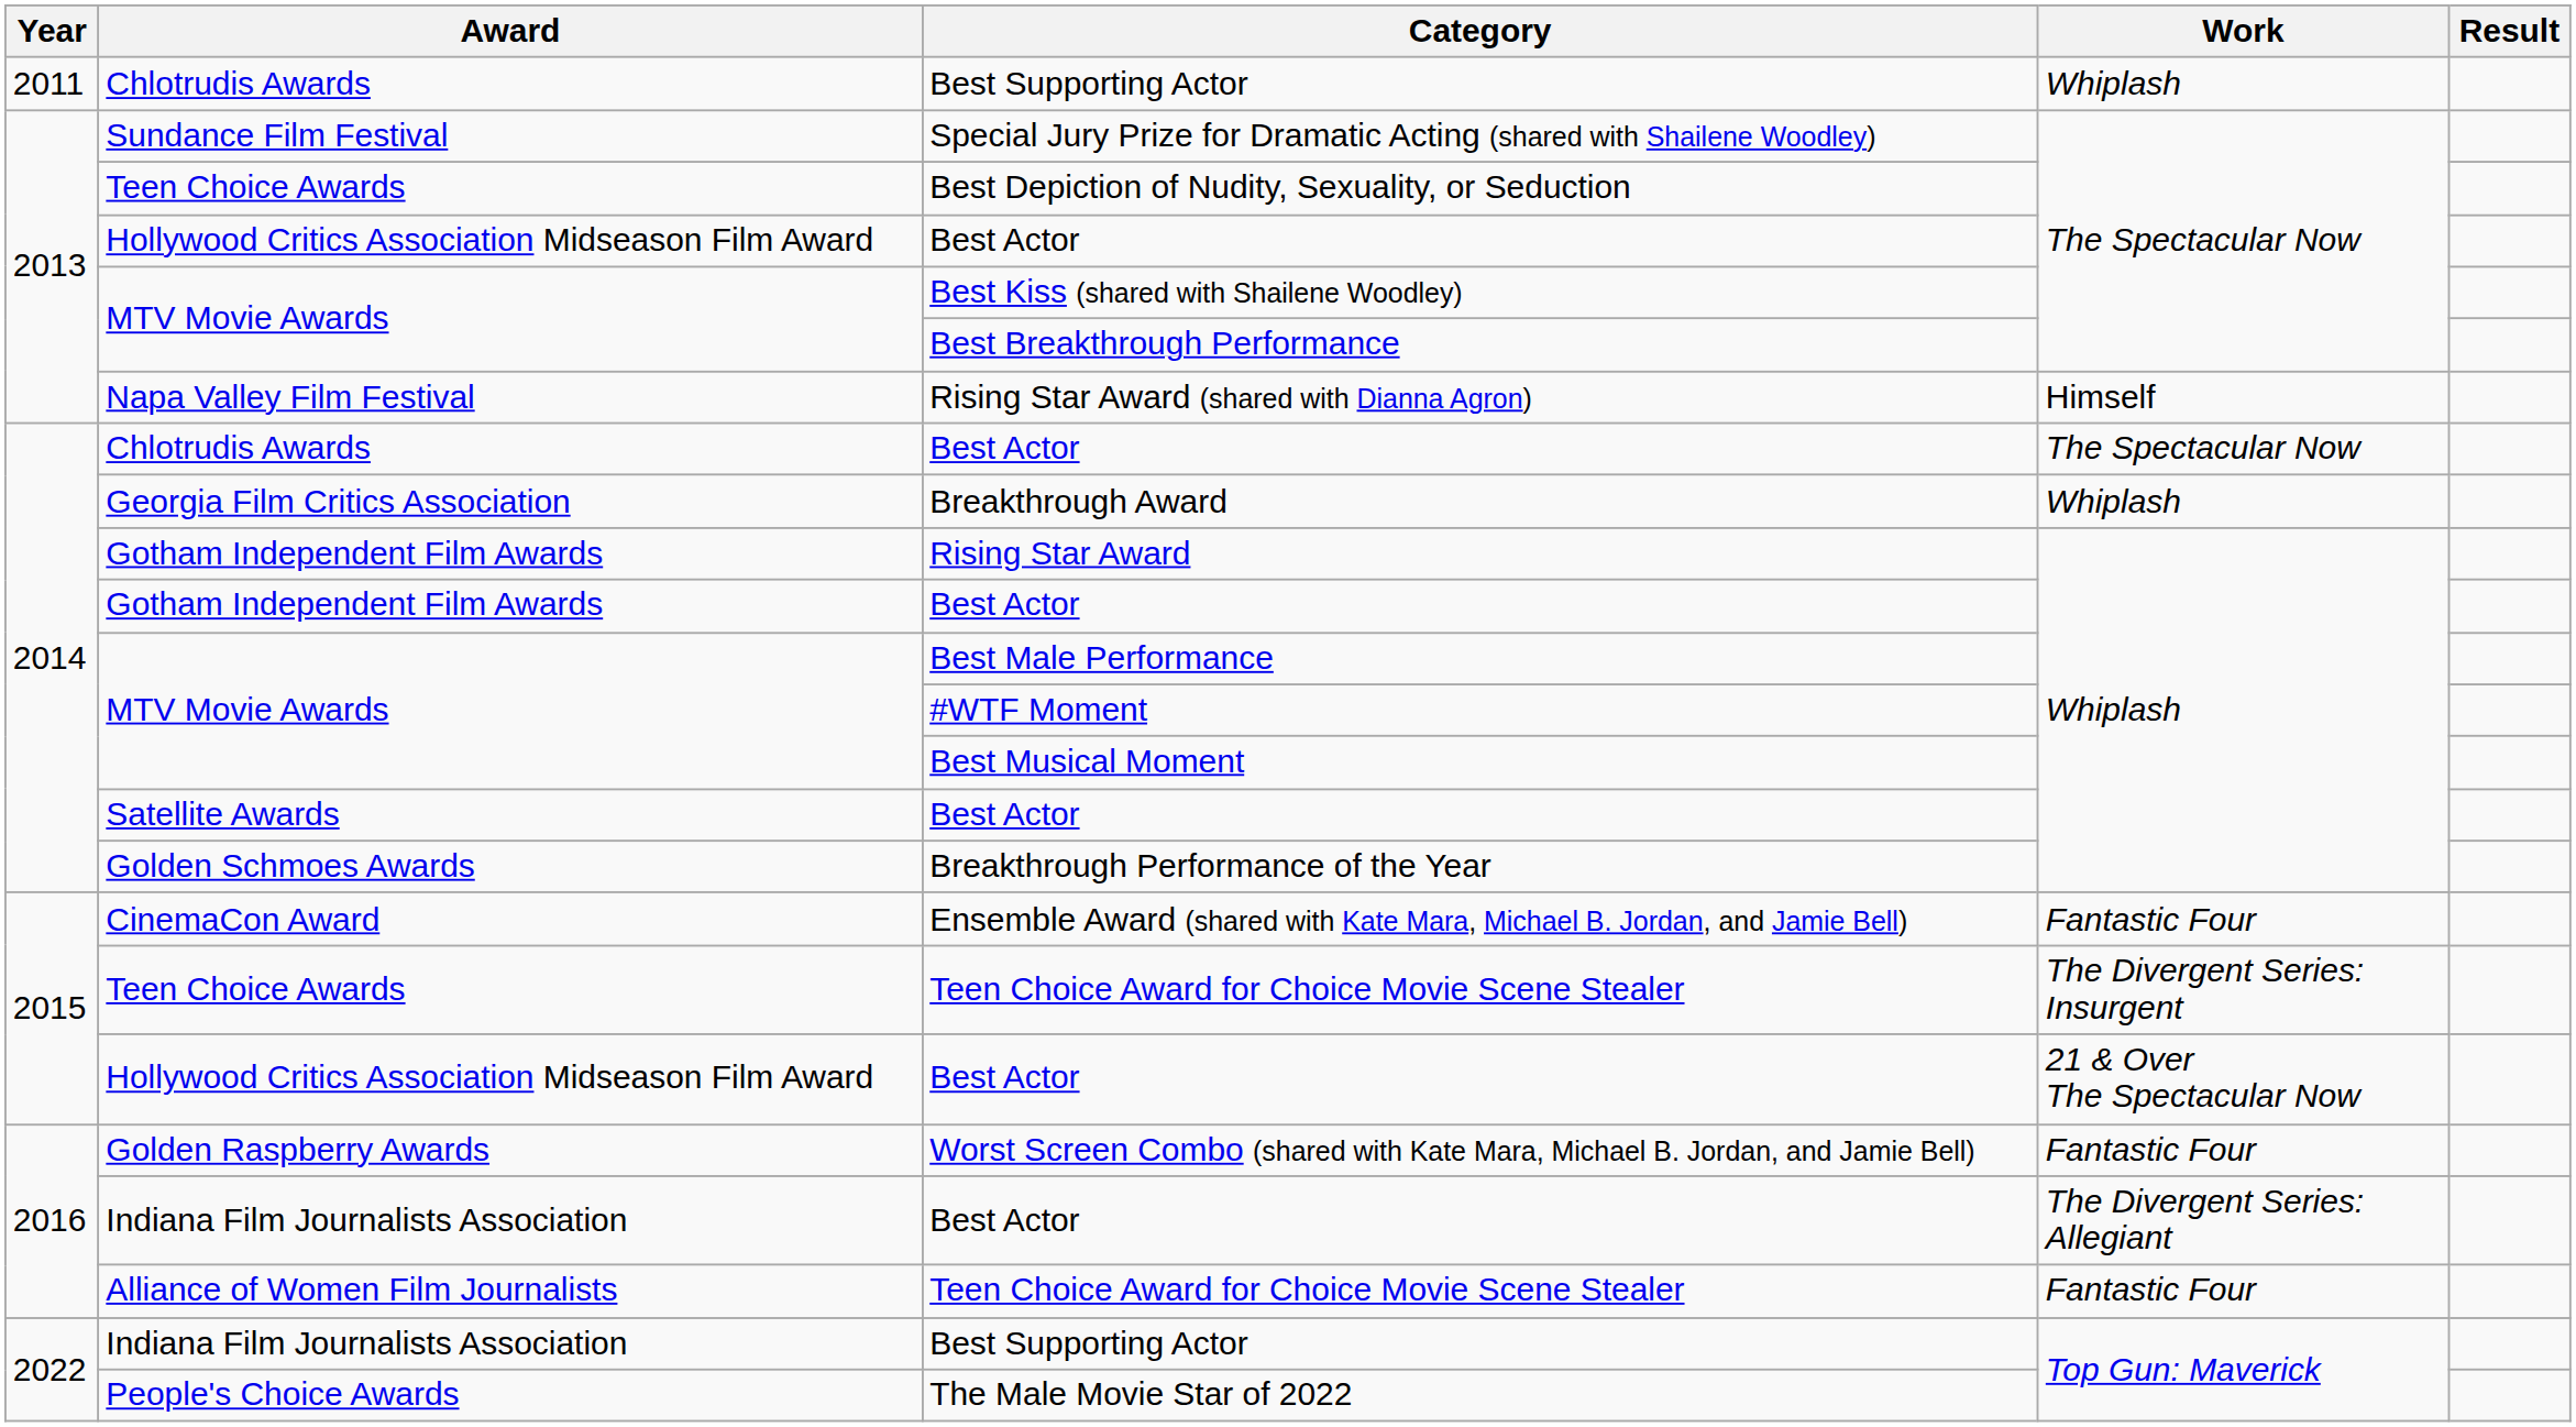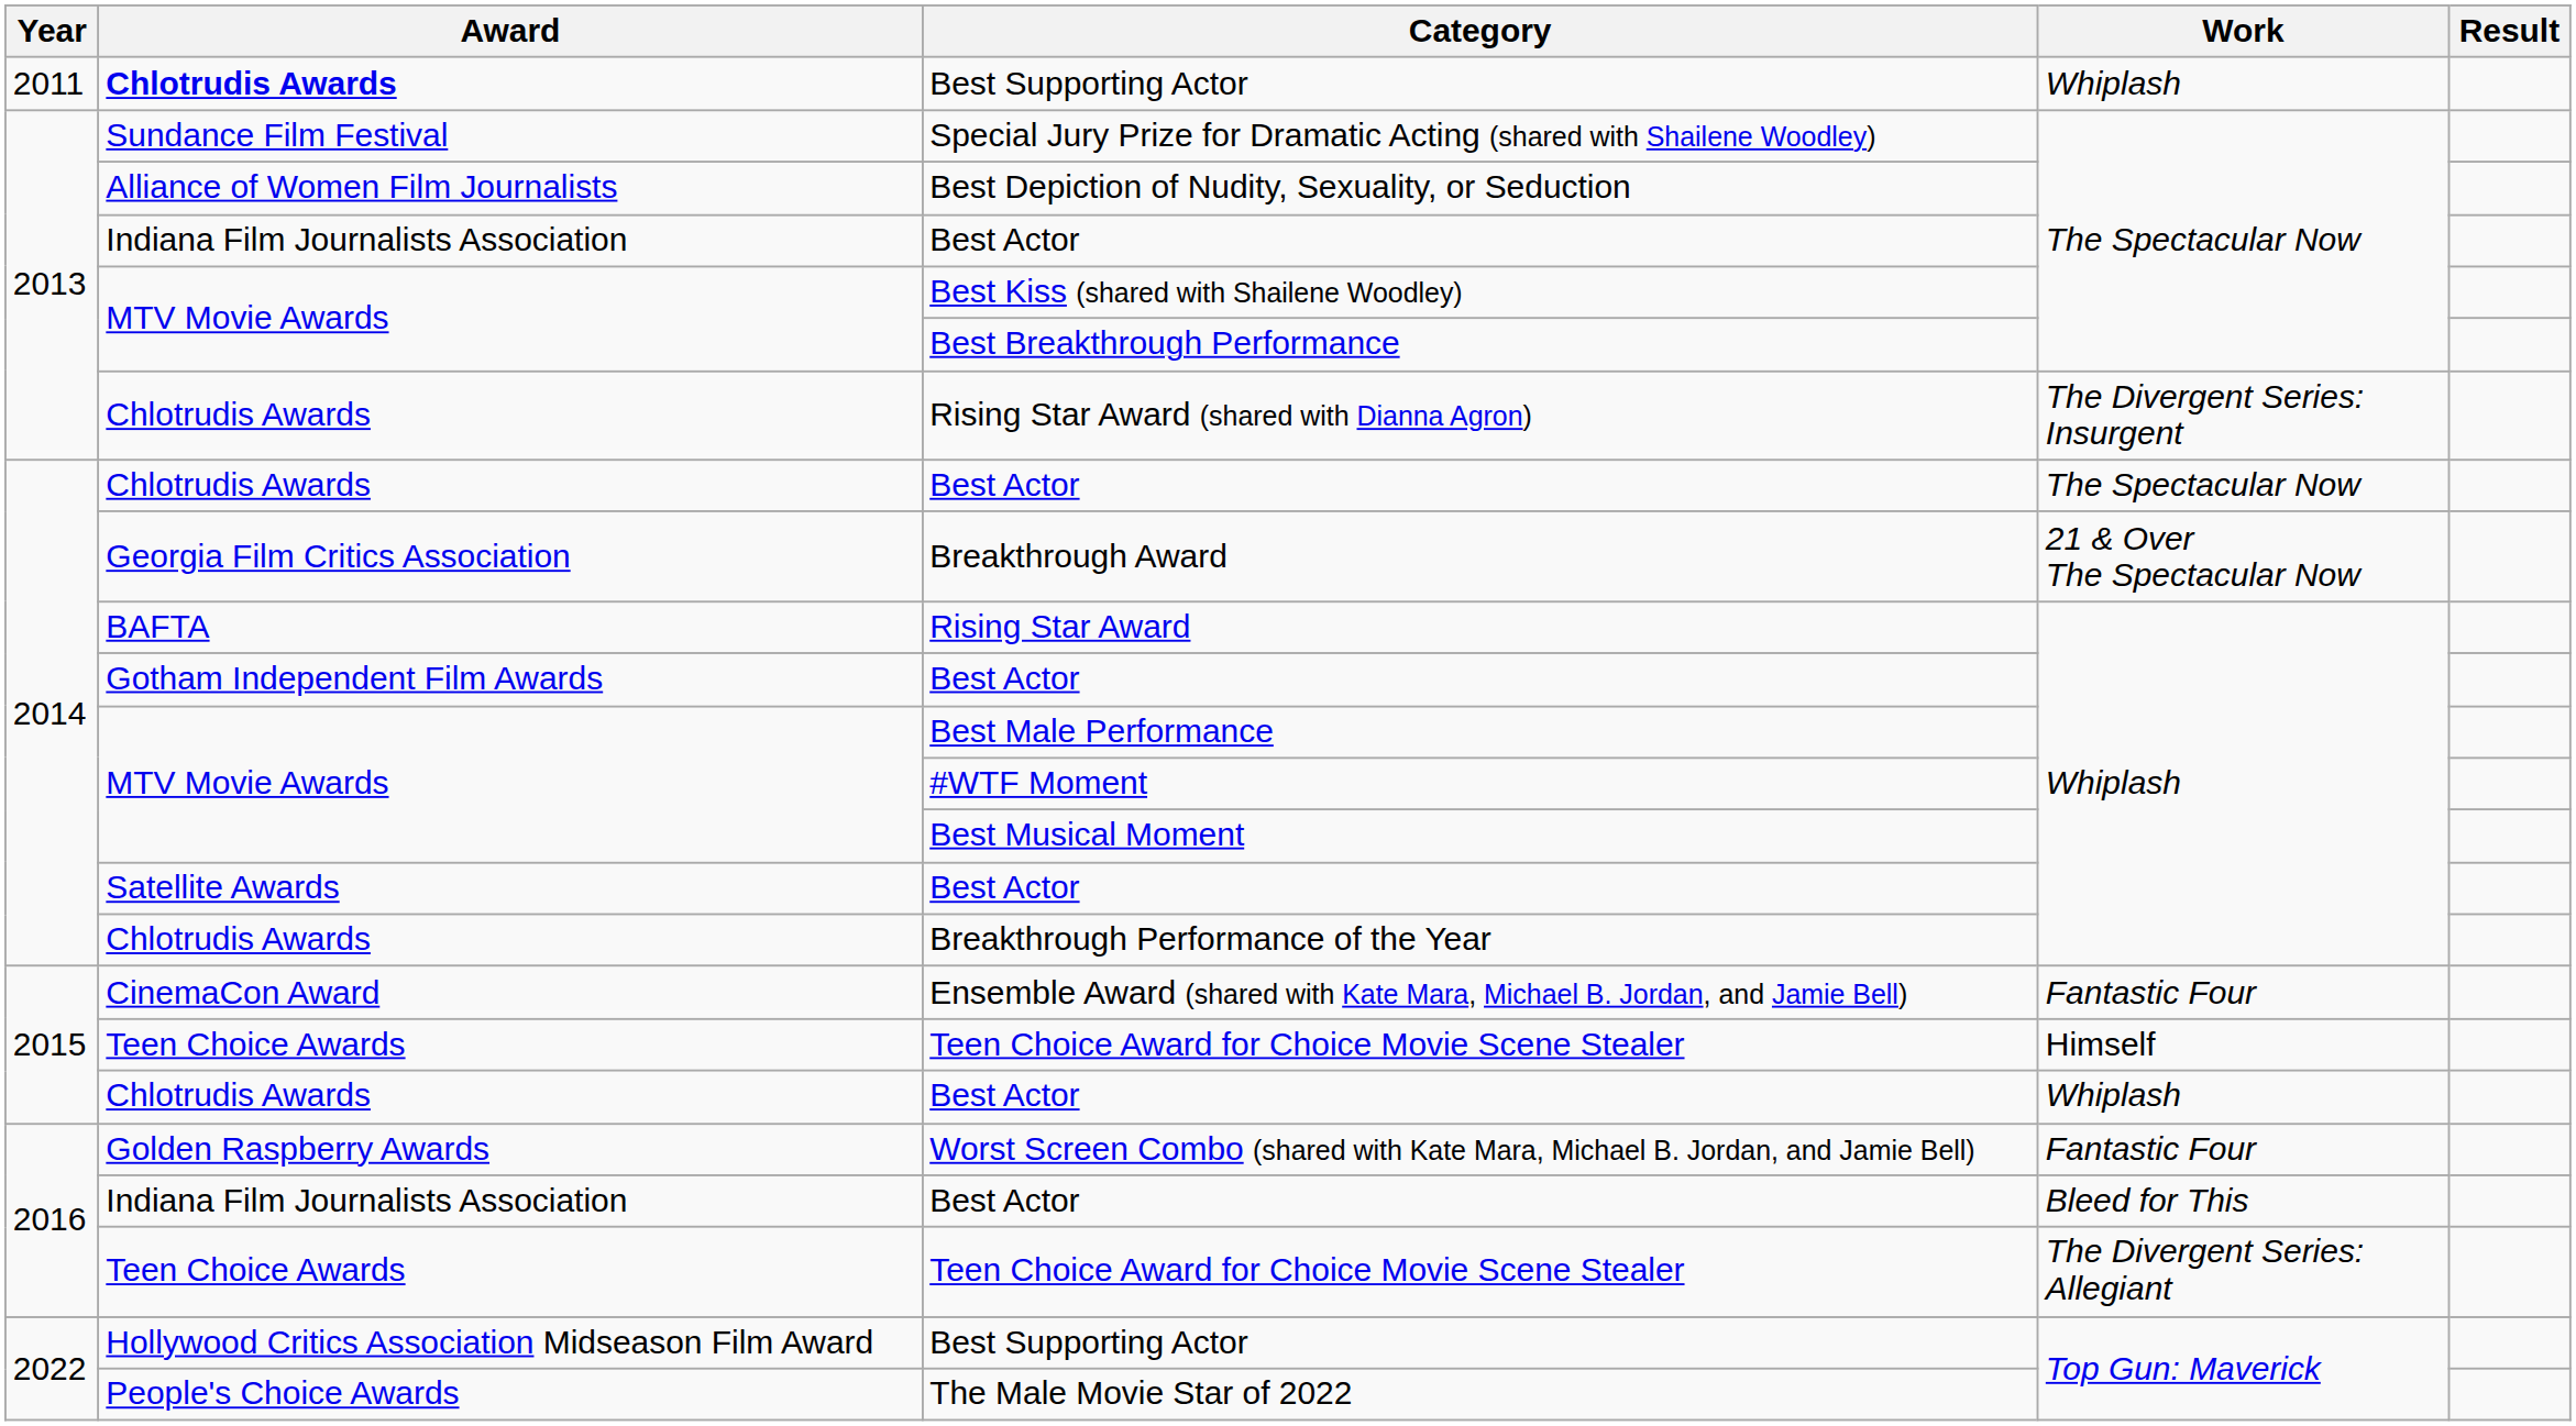2011 / Best Supporting Actor | Award: normal -> bold
Best Depiction of Nudity, Sexuality, or Seduction | Award: Teen Choice Awards -> Alliance of Women Film Journalists
2013 / Best Actor | Award: Hollywood Critics Association Midseason Film Award -> Indiana Film Journalists Association
Rising Star Award (shared with Dianna Agron) | Award: Napa Valley Film Festival -> Chlotrudis Awards
Rising Star Award (shared with Dianna Agron) | Work: Himself -> The Divergent Series: Insurgent
Breakthrough Award | Work: Whiplash -> 21 & Over The Spectacular Now
Rising Star Award | Award: Gotham Independent Film Awards -> BAFTA
Breakthrough Performance of the Year | Award: Golden Schmoes Awards -> Chlotrudis Awards
2015 / Teen Choice Award for Choice Movie Scene Stealer | Work: The Divergent Series: Insurgent -> Himself
2015 / Best Actor | Award: Hollywood Critics Association Midseason Film Award -> Chlotrudis Awards
2015 / Best Actor | Work: 21 & Over The Spectacular Now -> Whiplash
2016 / Best Actor | Work: The Divergent Series: Allegiant -> Bleed for This
2016 / Teen Choice Award for Choice Movie Scene Stealer | Award: Alliance of Women Film Journalists -> Teen Choice Awards
2016 / Teen Choice Award for Choice Movie Scene Stealer | Work: Fantastic Four -> The Divergent Series: Allegiant
2022 / Best Supporting Actor | Award: Indiana Film Journalists Association -> Hollywood Critics Association Midseason Film Award
